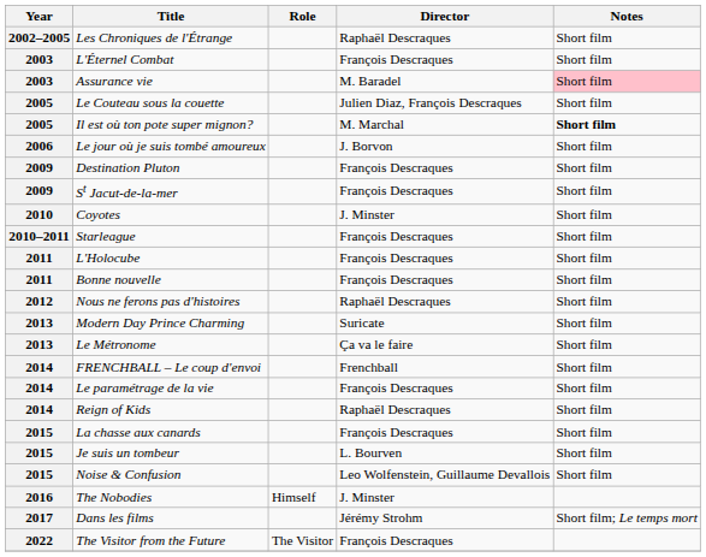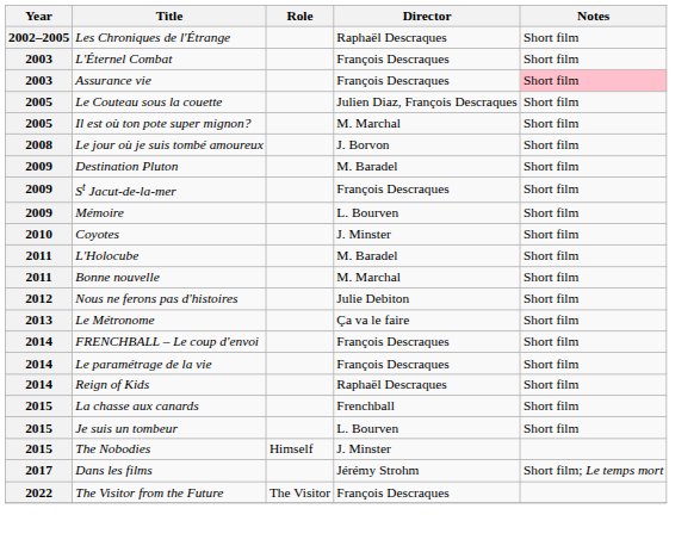Assurance vie | Director: M. Baradel -> François Descraques
Il est où ton pote super mignon? | Notes: bold -> normal
Le jour où je suis tombé amoureux | Year: 2006 -> 2008
Destination Pluton | Director: François Descraques -> M. Baradel
+ row: 2009 | Mémoire | L. Bourven | Short film
- row: 2010–2011 | Starleague | François Descraques | Short film
L'Holocube | Director: François Descraques -> M. Baradel
Bonne nouvelle | Director: François Descraques -> M. Marchal
Nous ne ferons pas d'histoires | Director: Raphaël Descraques -> Julie Debiton
- row: 2013 | Modern Day Prince Charming | Suricate | Short film
FRENCHBALL – Le coup d'envoi | Director: Frenchball -> François Descraques
La chasse aux canards | Director: François Descraques -> Frenchball
- row: 2015 | Noise & Confusion | Leo Wolfenstein, Guillaume Devallois | Short film
The Nobodies | Year: 2016 -> 2015
